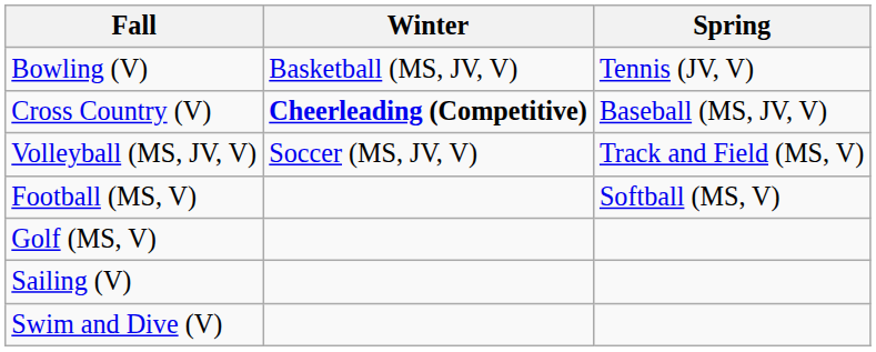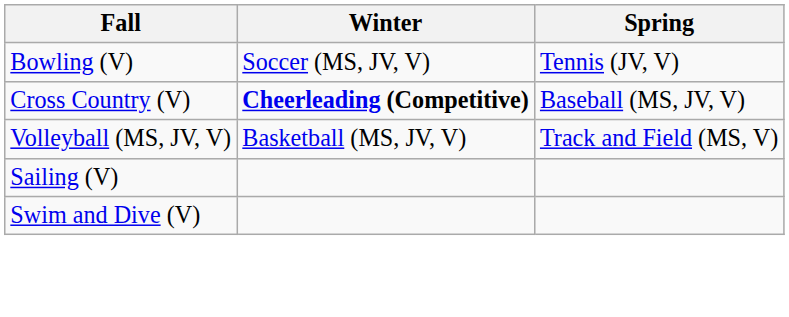Bowling (V) | Winter: Basketball (MS, JV, V) -> Soccer (MS, JV, V)
Volleyball (MS, JV, V) | Winter: Soccer (MS, JV, V) -> Basketball (MS, JV, V)
- row: Football (MS, V) | Softball (MS, V)
- row: Golf (MS, V)
